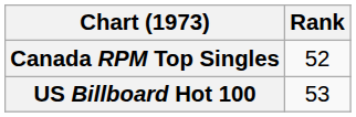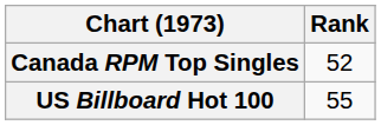US Billboard Hot 100 | Rank: 53 -> 55
